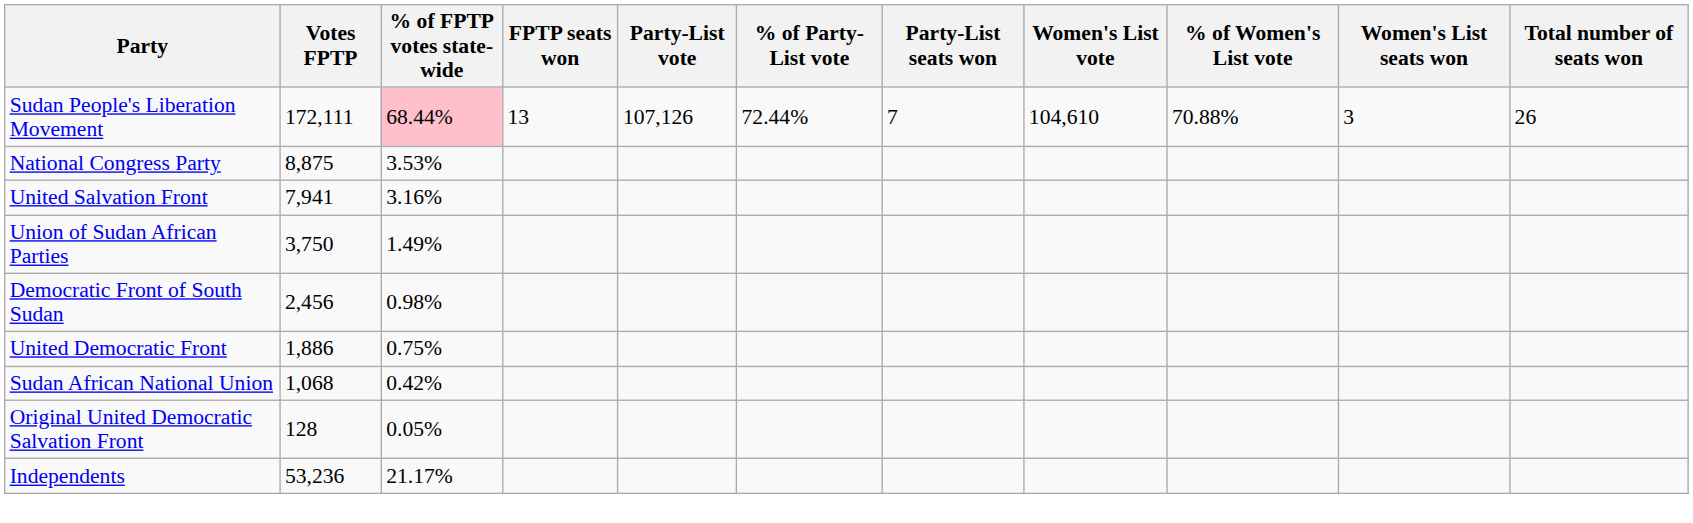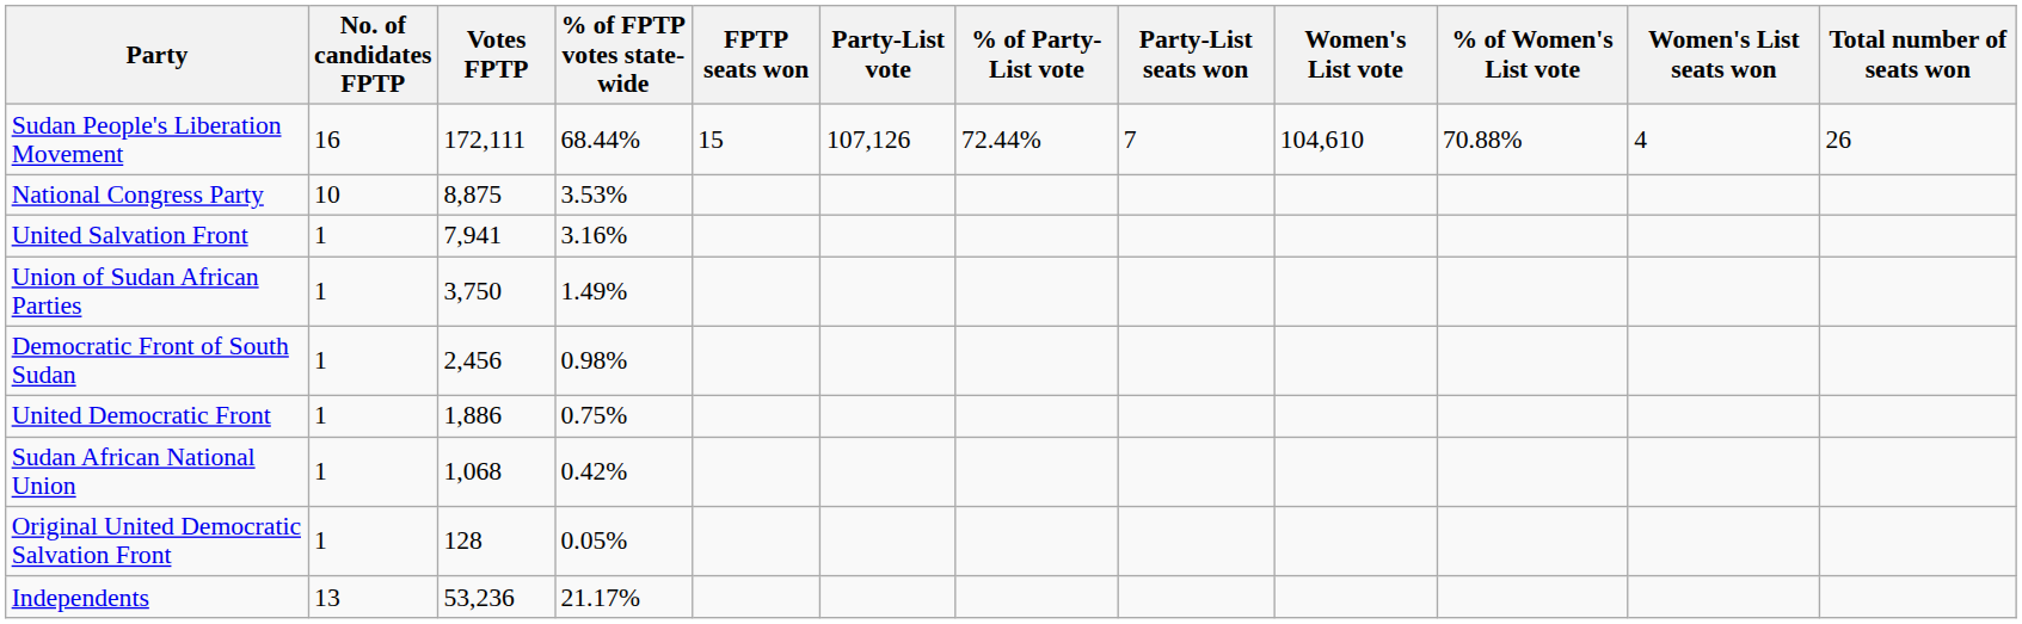+ column: No. of candidates FPTP | 16 | 10 | 1 | 1 | 1 | 1 | 1 | 1 | 13
Sudan People's Liberation Movement | % of FPTP votes state-wide: pink background -> no background
Sudan People's Liberation Movement | FPTP seats won: 13 -> 15
Sudan People's Liberation Movement | Women's List seats won: 3 -> 4
